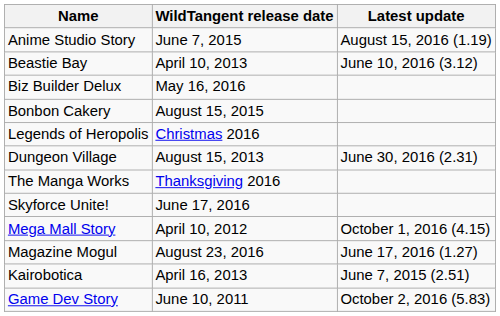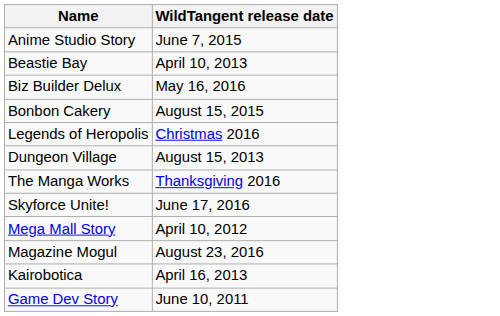- column: Latest update | August 15, 2016 (1.19) | June 10, 2016 (3.12) | June 30, 2016 (2.31) | October 1, 2016 (4.15) | June 17, 2016 (1.27) | June 7, 2015 (2.51) | October 2, 2016 (5.83)
